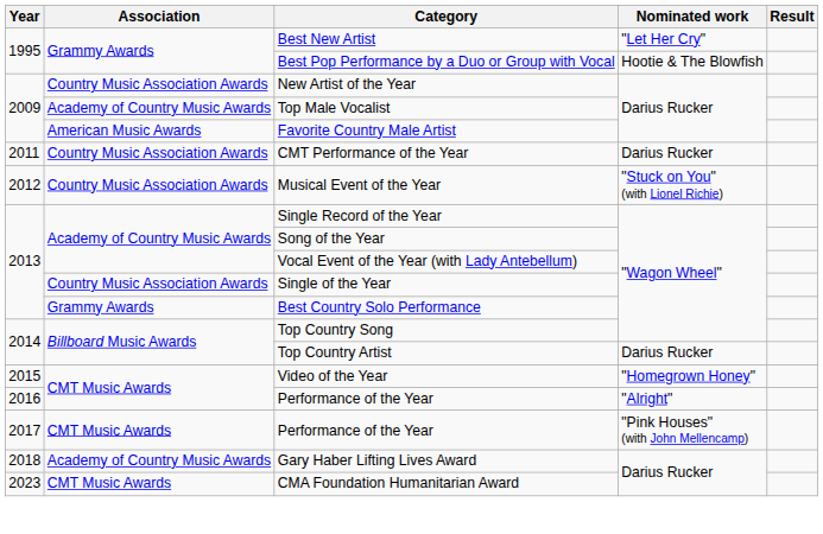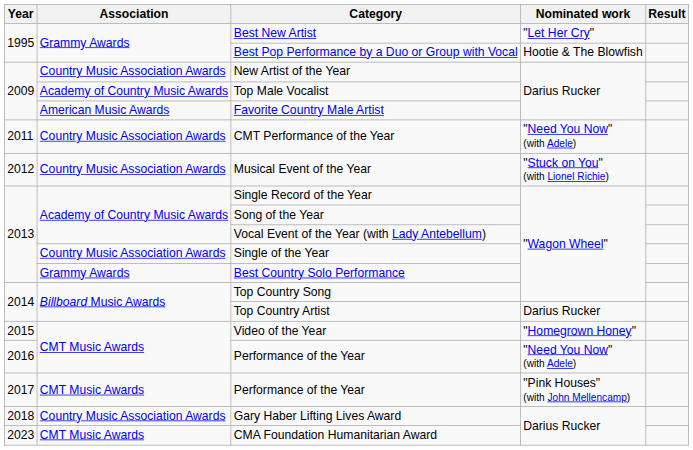CMT Performance of the Year | Nominated work: Darius Rucker -> "Need You Now" (with Adele)
2016 / Performance of the Year | Nominated work: "Alright" -> "Need You Now" (with Adele)
Gary Haber Lifting Lives Award | Association: Academy of Country Music Awards -> Country Music Association Awards
